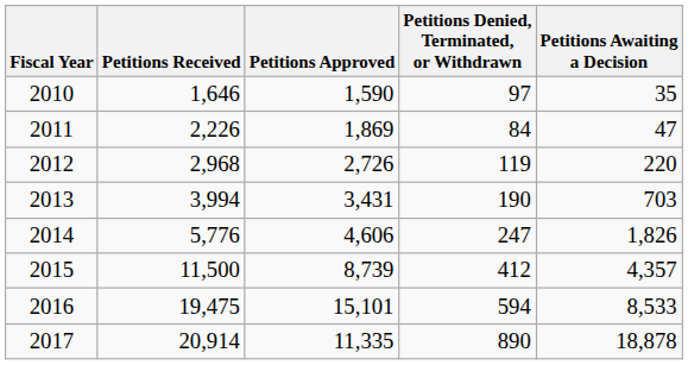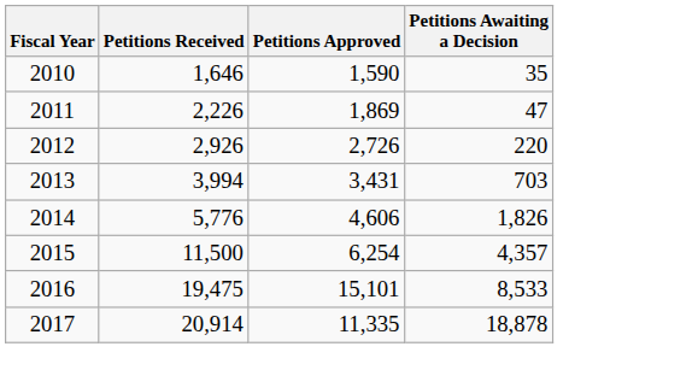- column: Petitions Denied, Terminated, or Withdrawn | 97 | 84 | 119 | 190 | 247 | 412 | 594 | 890
2012 | Petitions Received: 2,968 -> 2,926
2015 | Petitions Approved: 8,739 -> 6,254
